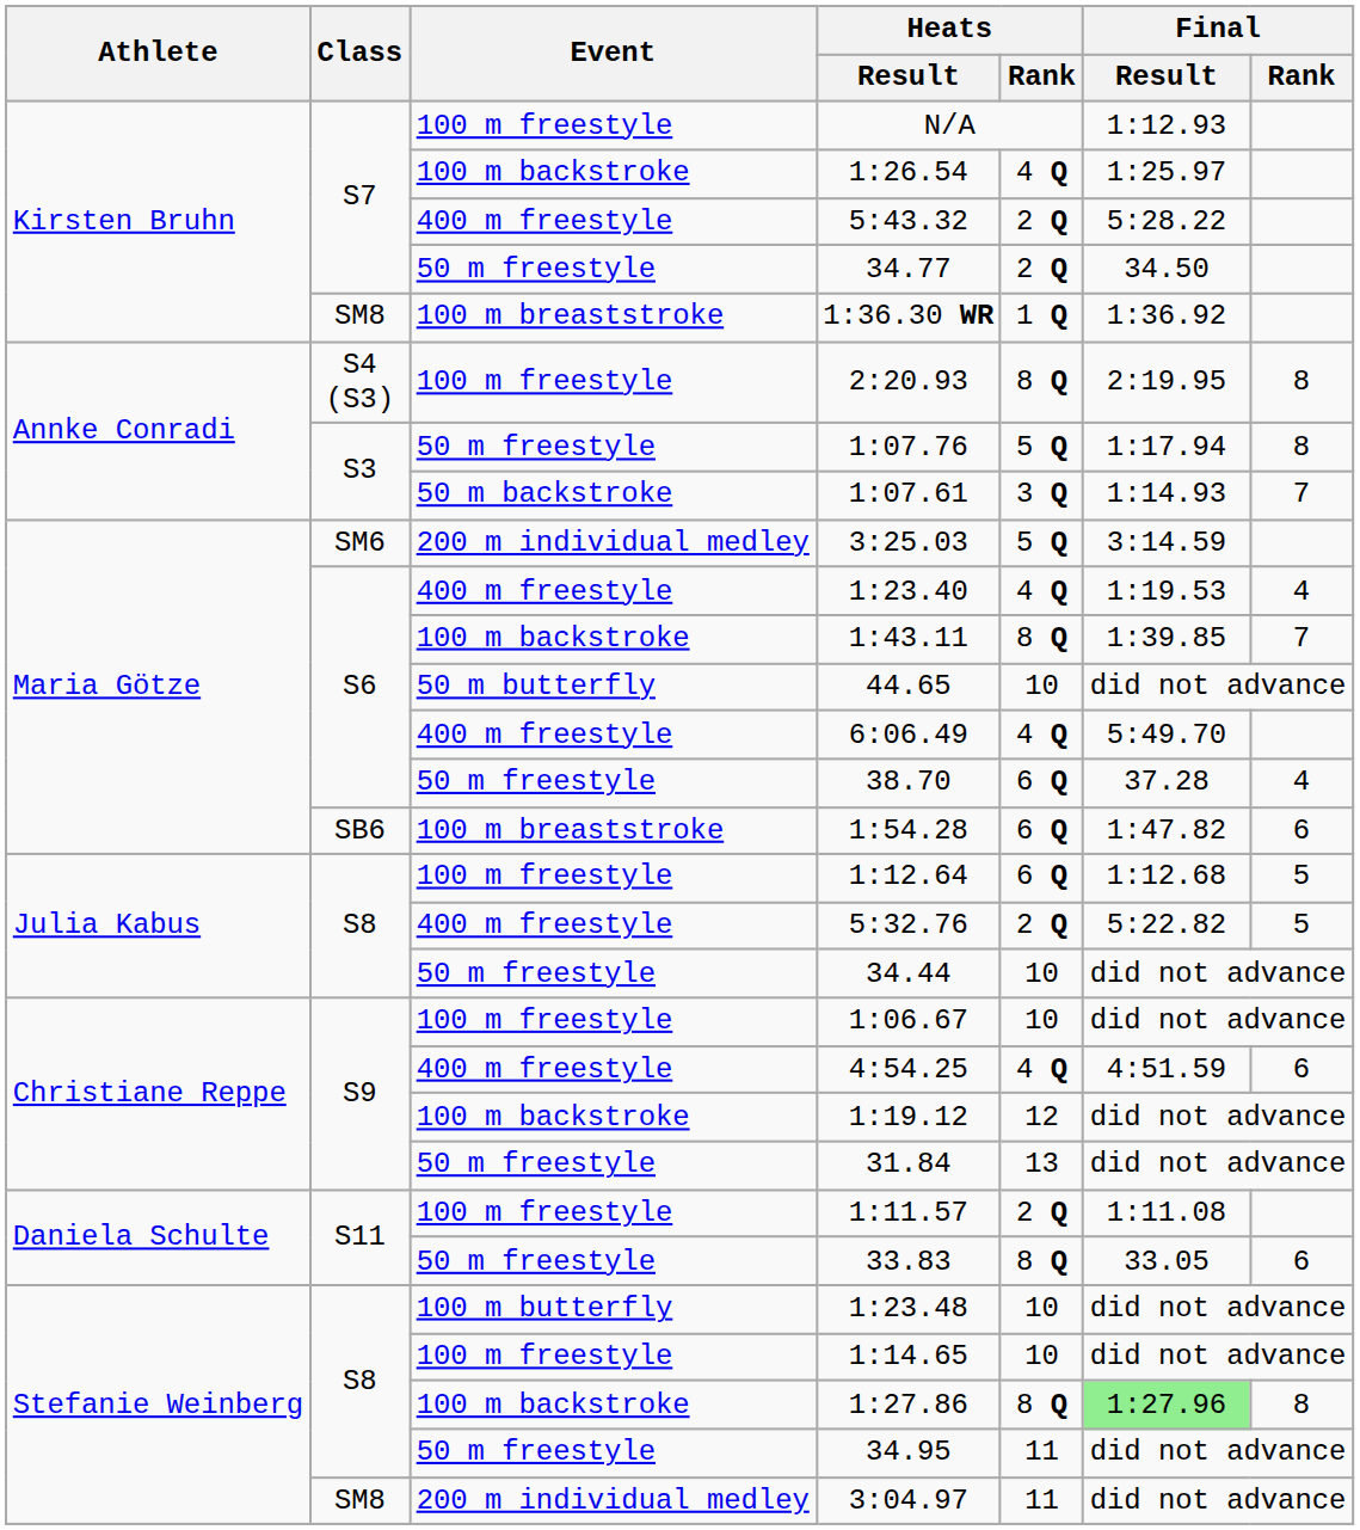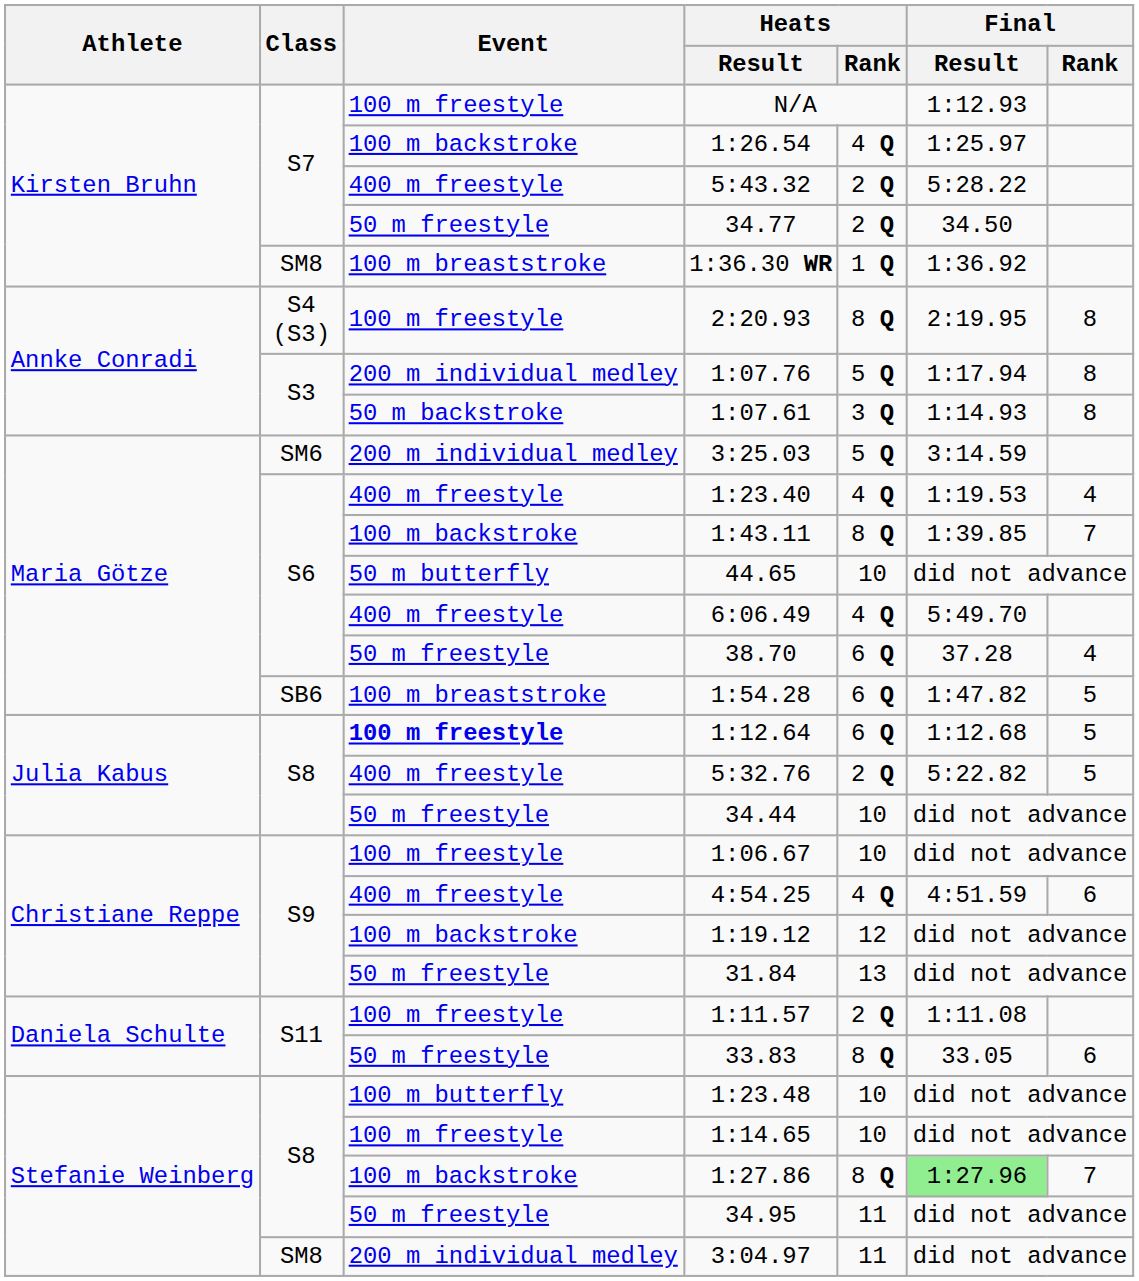1:07.76 | Event: 50 m freestyle -> 200 m individual medley
1:07.61 | Final / Rank: 7 -> 8
1:54.28 | Final / Rank: 6 -> 5
1:12.64 | Event: normal -> bold
1:27.86 | Final / Rank: 8 -> 7
